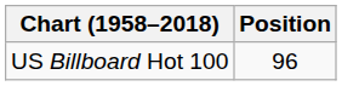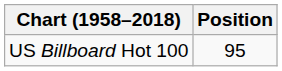US Billboard Hot 100 | Position: 96 -> 95
